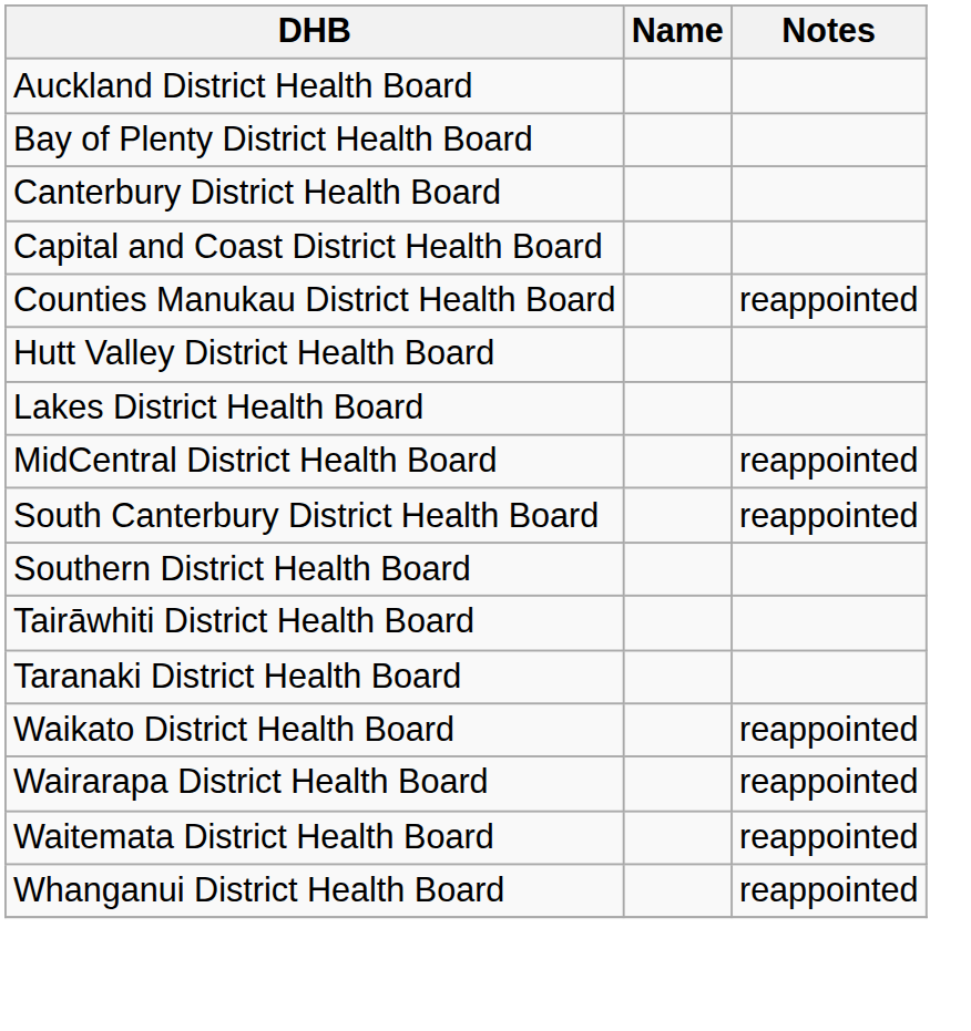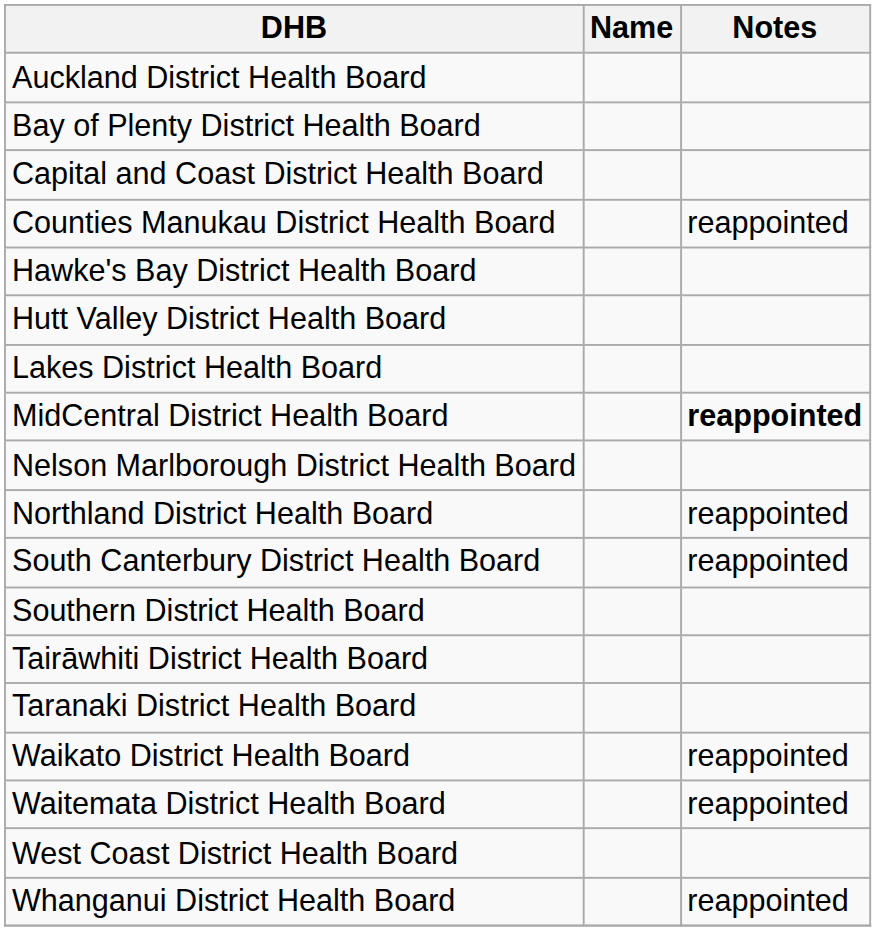- row: Canterbury District Health Board
+ row: Hawke's Bay District Health Board
MidCentral District Health Board | Notes: normal -> bold
+ row: Nelson Marlborough District Health Board
+ row: Northland District Health Board | reappointed
- row: Wairarapa District Health Board | reappointed
+ row: West Coast District Health Board
